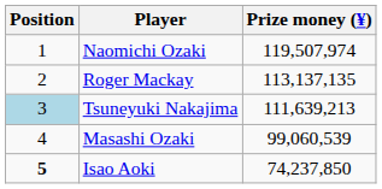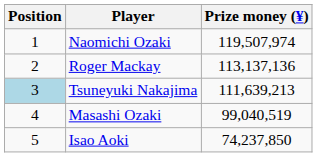Roger Mackay | Prize money (¥): 113,137,135 -> 113,137,136
Masashi Ozaki | Prize money (¥): 99,060,539 -> 99,040,519
Isao Aoki | Position: bold -> normal
